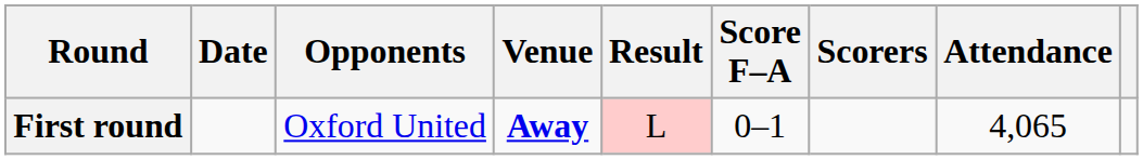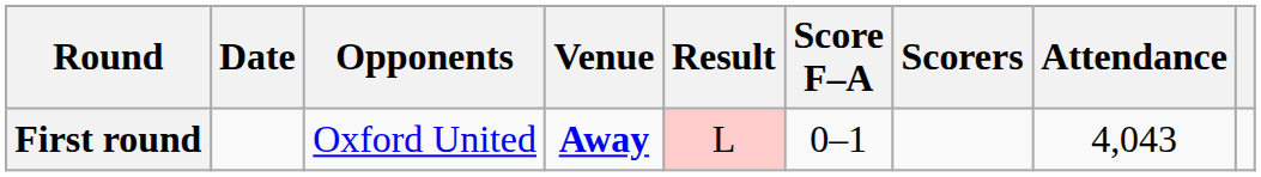First round | Attendance: 4,065 -> 4,043
